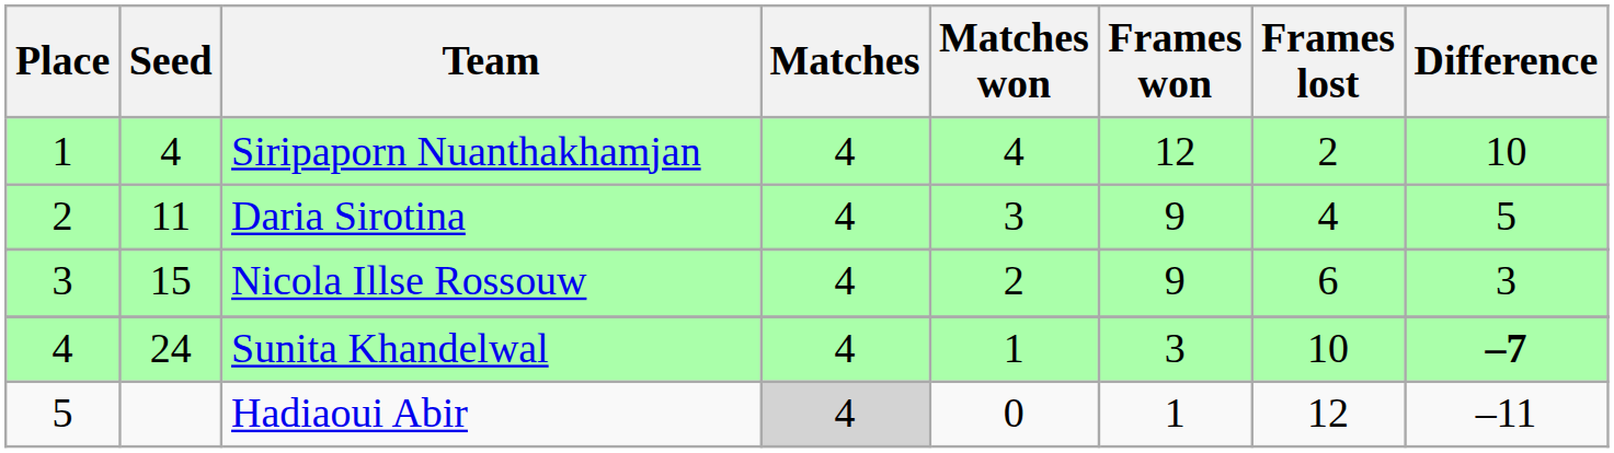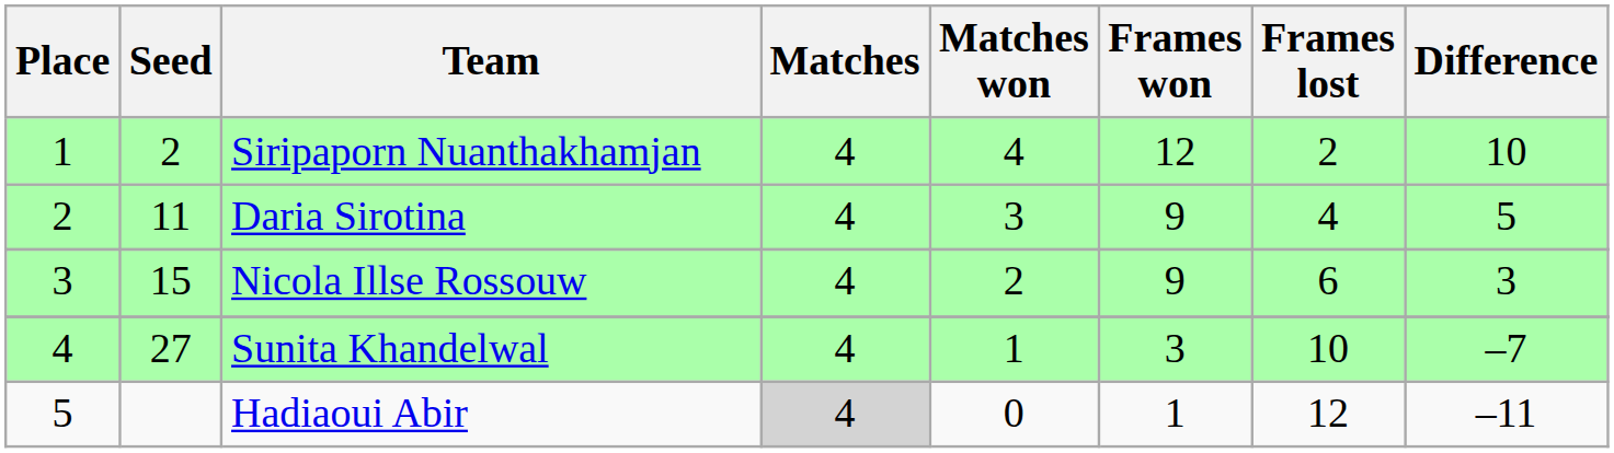Siripaporn Nuanthakhamjan | Seed: 4 -> 2
Sunita Khandelwal | Seed: 24 -> 27
Sunita Khandelwal | Difference: bold -> normal
